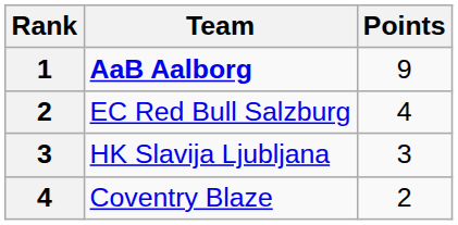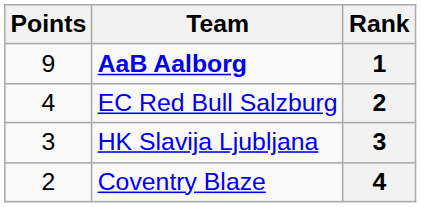columns swapped: Rank <-> Points
